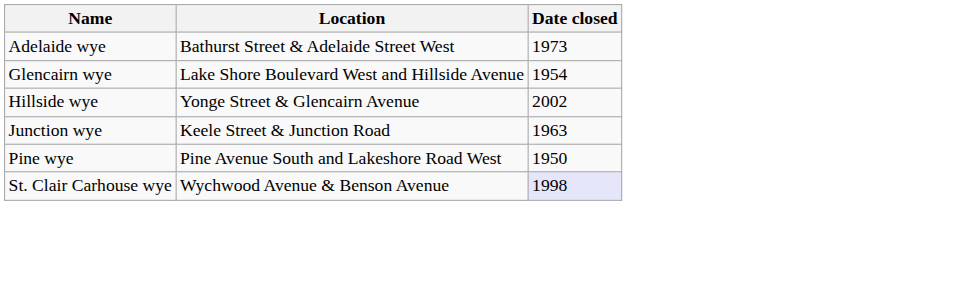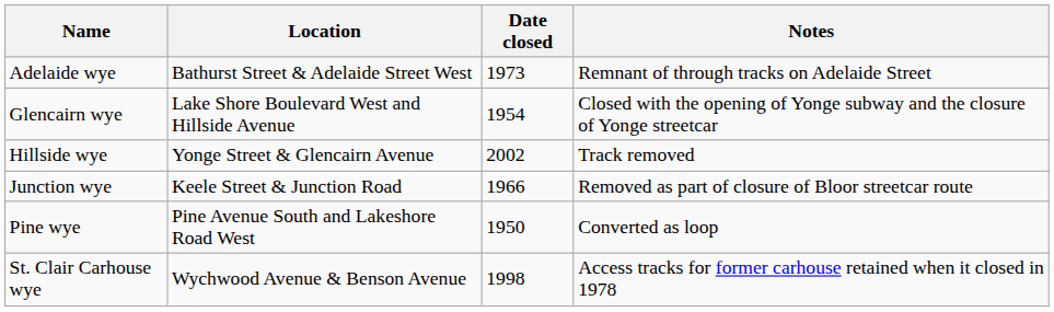+ column: Notes | Remnant of through tracks on Adelaide Street | Closed with the opening of Yonge subway and the closure of Yonge streetcar | Track removed | Removed as part of closure of Bloor streetcar route | Converted as loop | Access tracks for former carhouse retained when it closed in 1978
Junction wye | Date closed: 1963 -> 1966
St. Clair Carhouse wye | Date closed: lavender background -> no background
